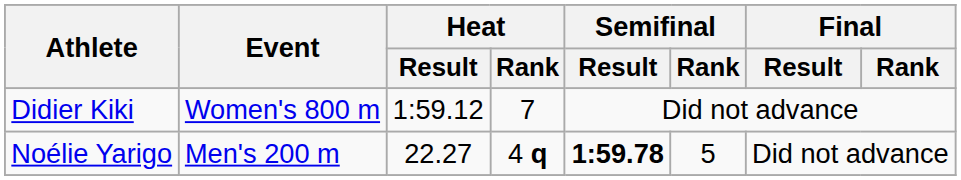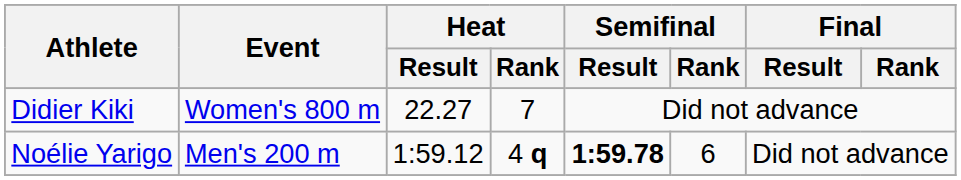Didier Kiki | Heat / Result: 1:59.12 -> 22.27
Noélie Yarigo | Heat / Result: 22.27 -> 1:59.12
Noélie Yarigo | Semifinal / Rank: 5 -> 6
